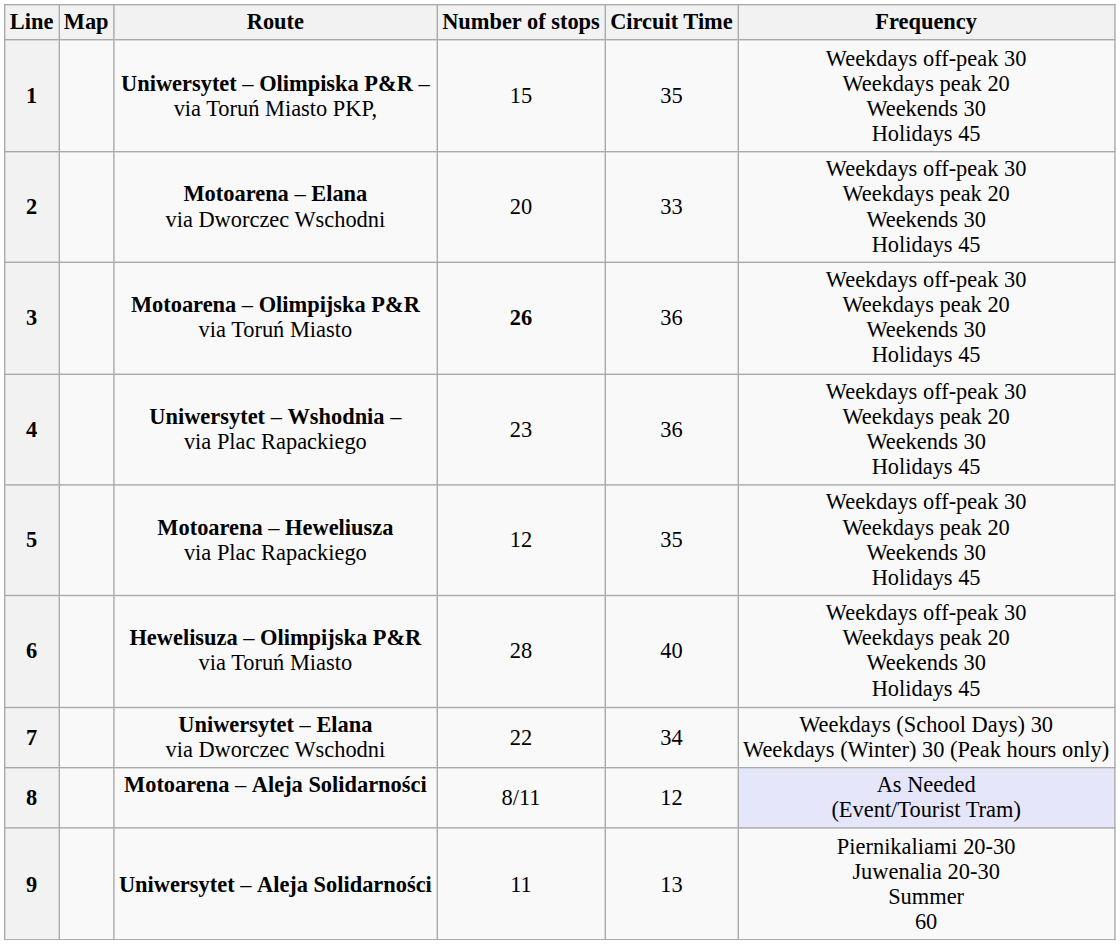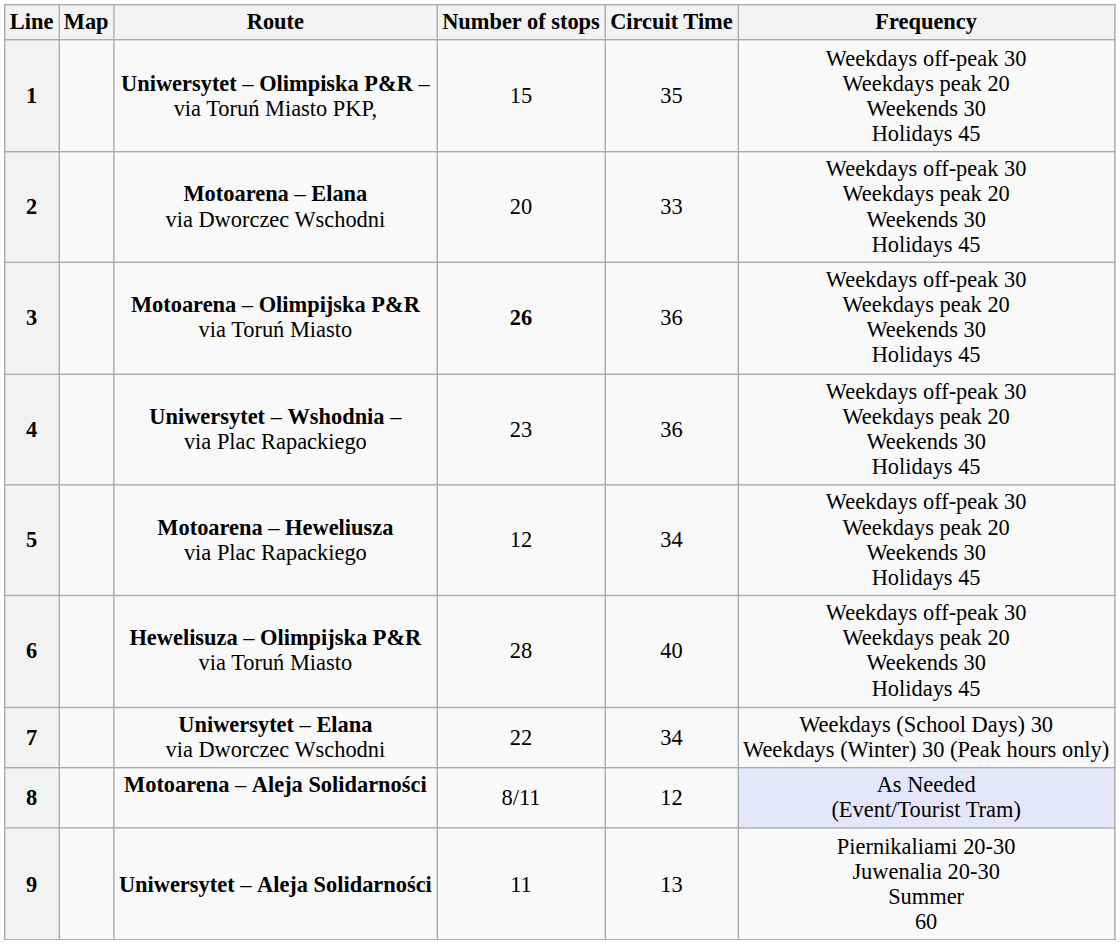5 | Circuit Time: 35 -> 34
